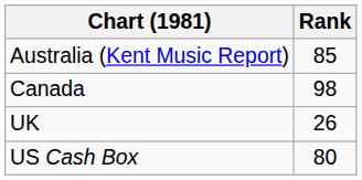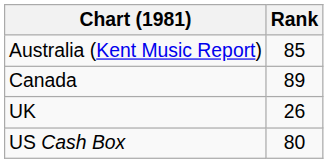Canada | Rank: 98 -> 89
